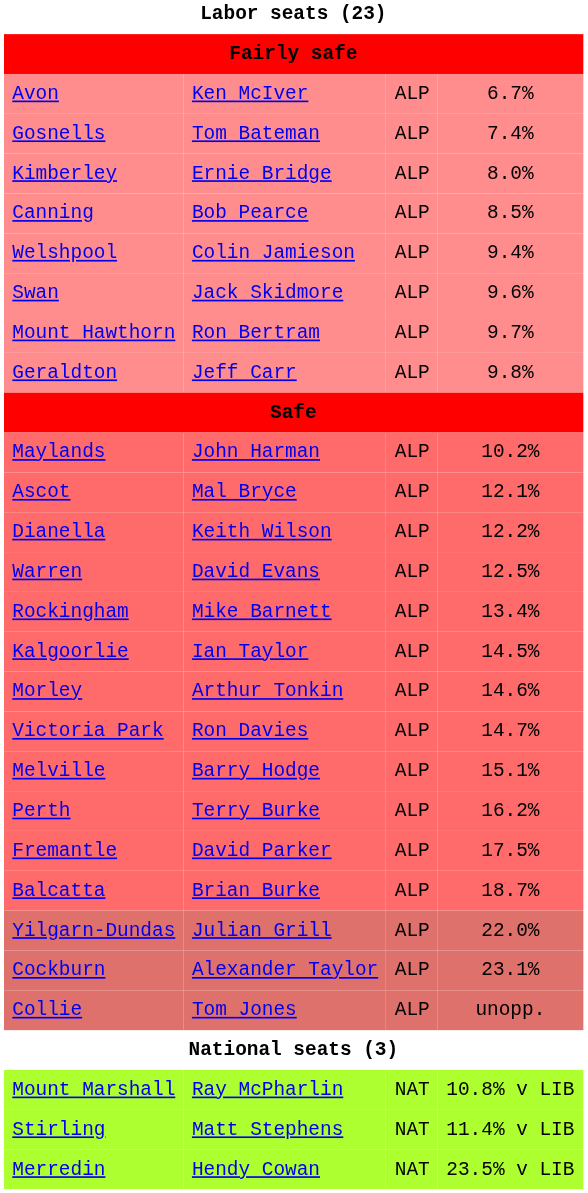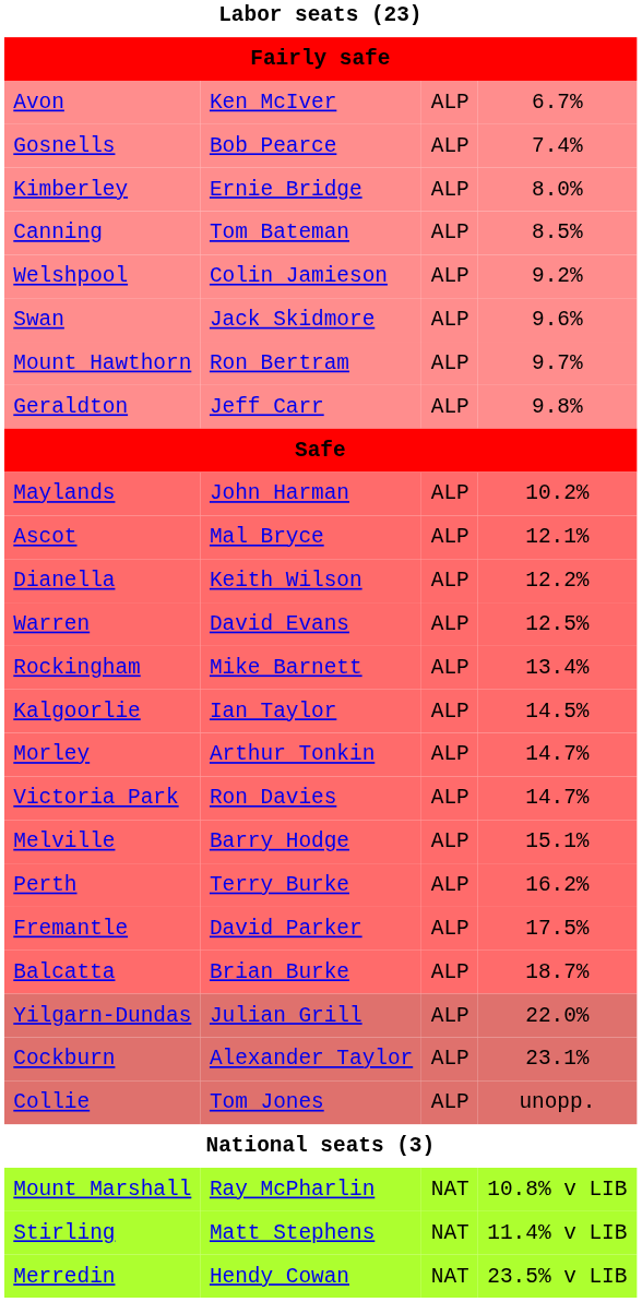Gosnells | column 2: Tom Bateman -> Bob Pearce
Canning | column 2: Bob Pearce -> Tom Bateman
Welshpool | column 4: 9.4% -> 9.2%
Morley | column 4: 14.6% -> 14.7%
